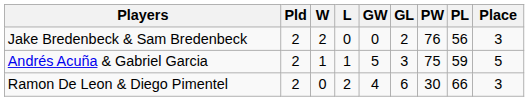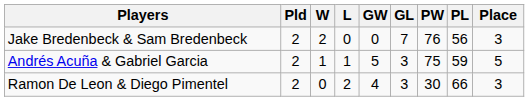Jake Bredenbeck & Sam Bredenbeck | GL: 2 -> 7
Ramon De Leon & Diego Pimentel | GL: 6 -> 3
